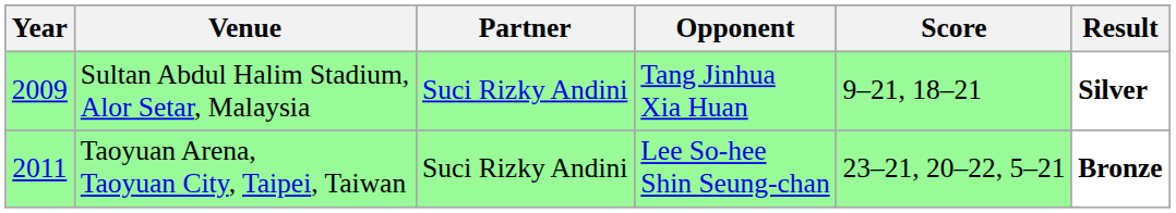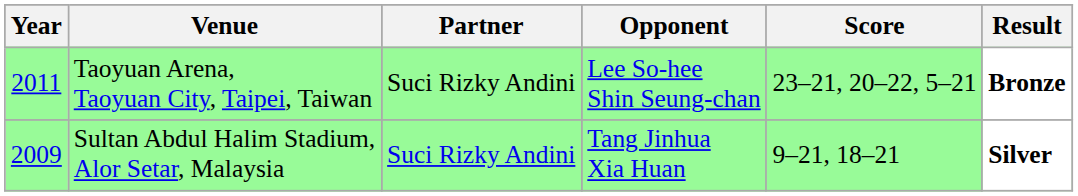rows swapped: Sultan Abdul Halim Stadium, Alor Setar, Malaysia <-> Taoyuan Arena, Taoyuan City, Taipei, Taiwan
